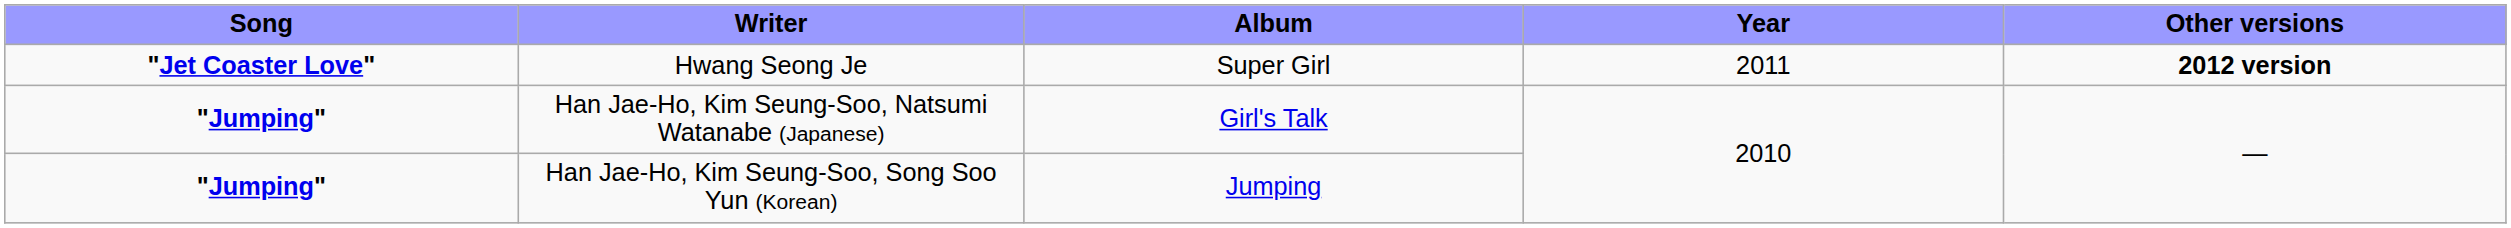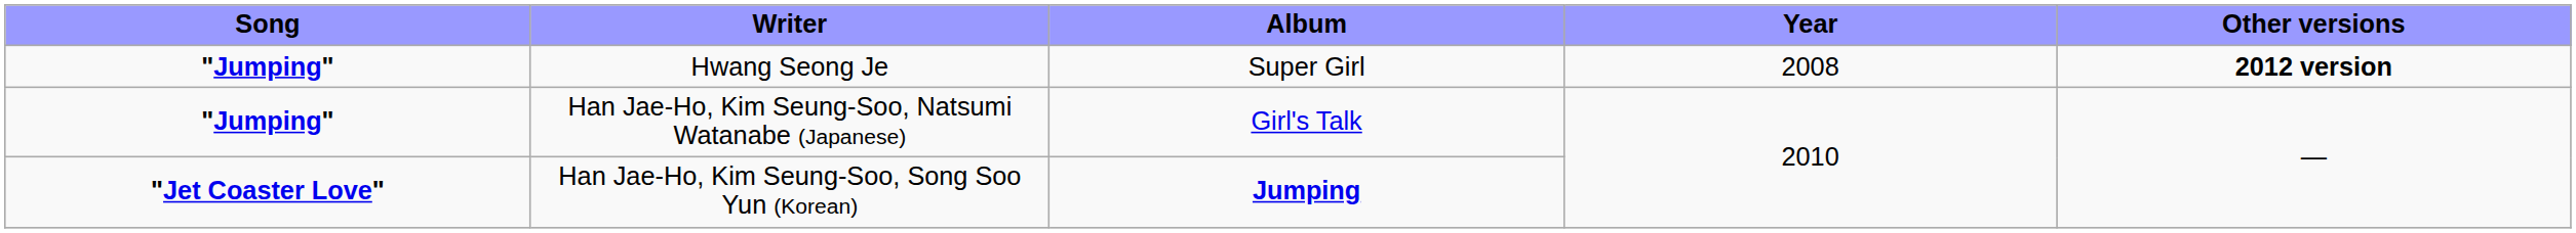Hwang Seong Je | Song: "Jet Coaster Love" -> "Jumping"
Hwang Seong Je | Year: 2011 -> 2008
Han Jae-Ho, Kim Seung-Soo, Song Soo Yun (Korean) | Song: "Jumping" -> "Jet Coaster Love"
Han Jae-Ho, Kim Seung-Soo, Song Soo Yun (Korean) | Album: normal -> bold
